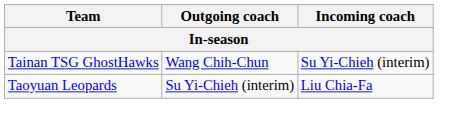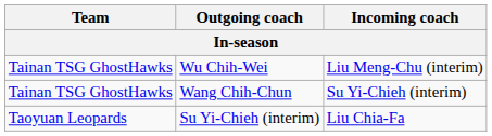+ row: Tainan TSG GhostHawks | Wu Chih-Wei | Liu Meng-Chu (interim)
